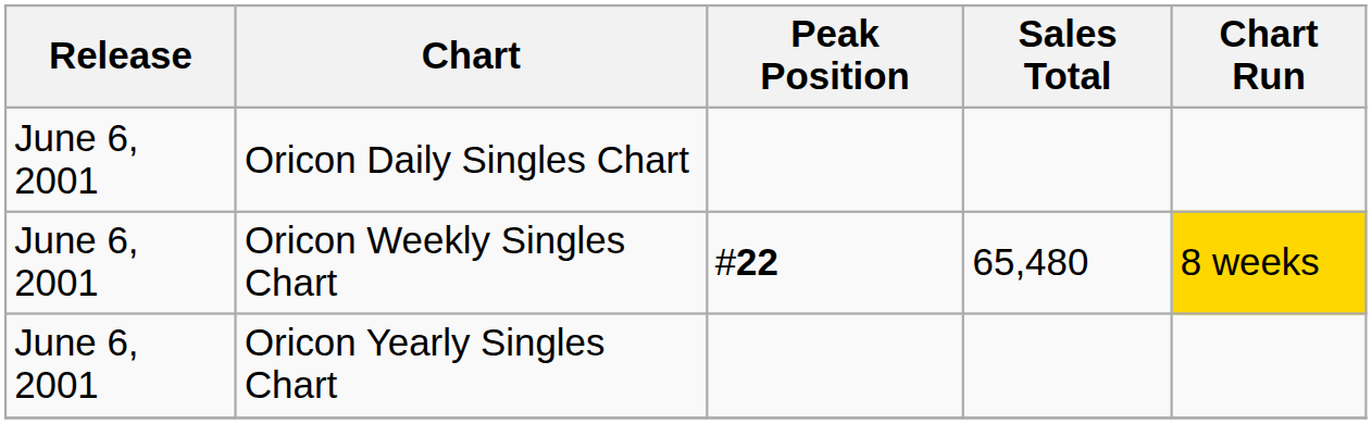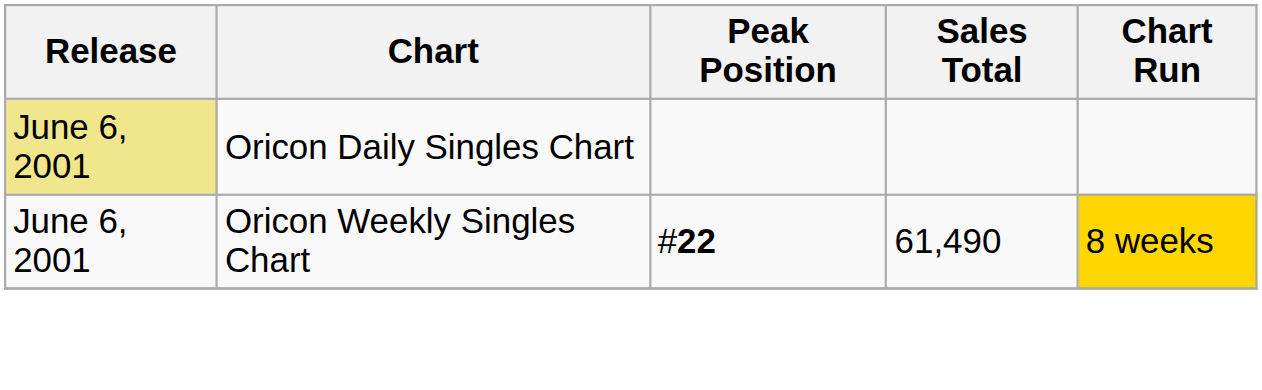Oricon Daily Singles Chart | Release: no background -> khaki background
Oricon Weekly Singles Chart | Sales Total: 65,480 -> 61,490
- row: June 6, 2001 | Oricon Yearly Singles Chart
